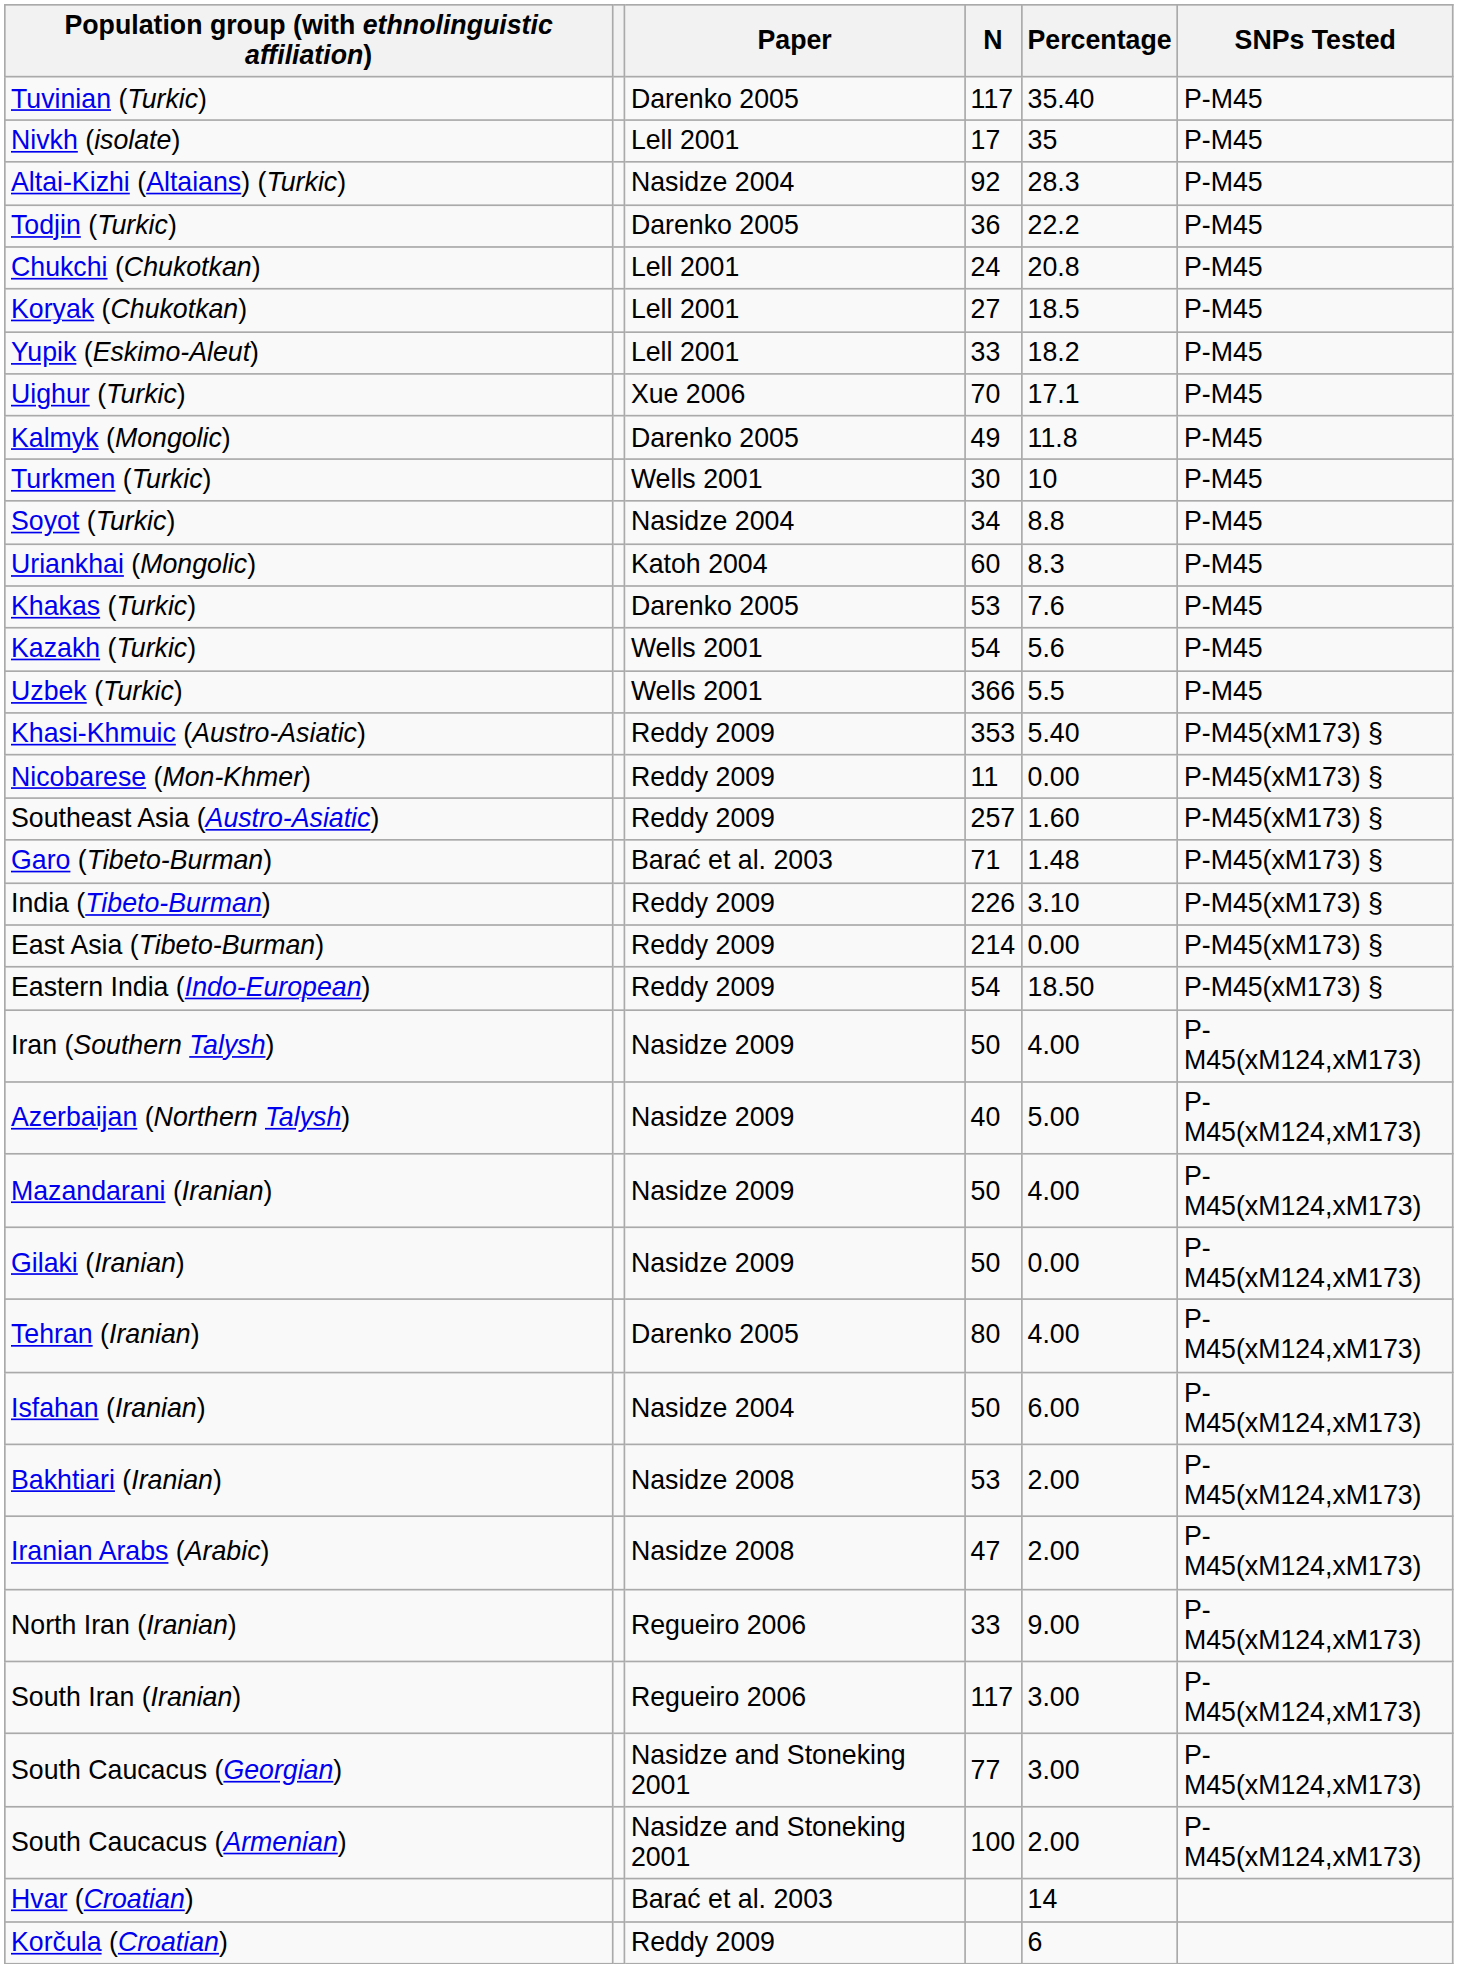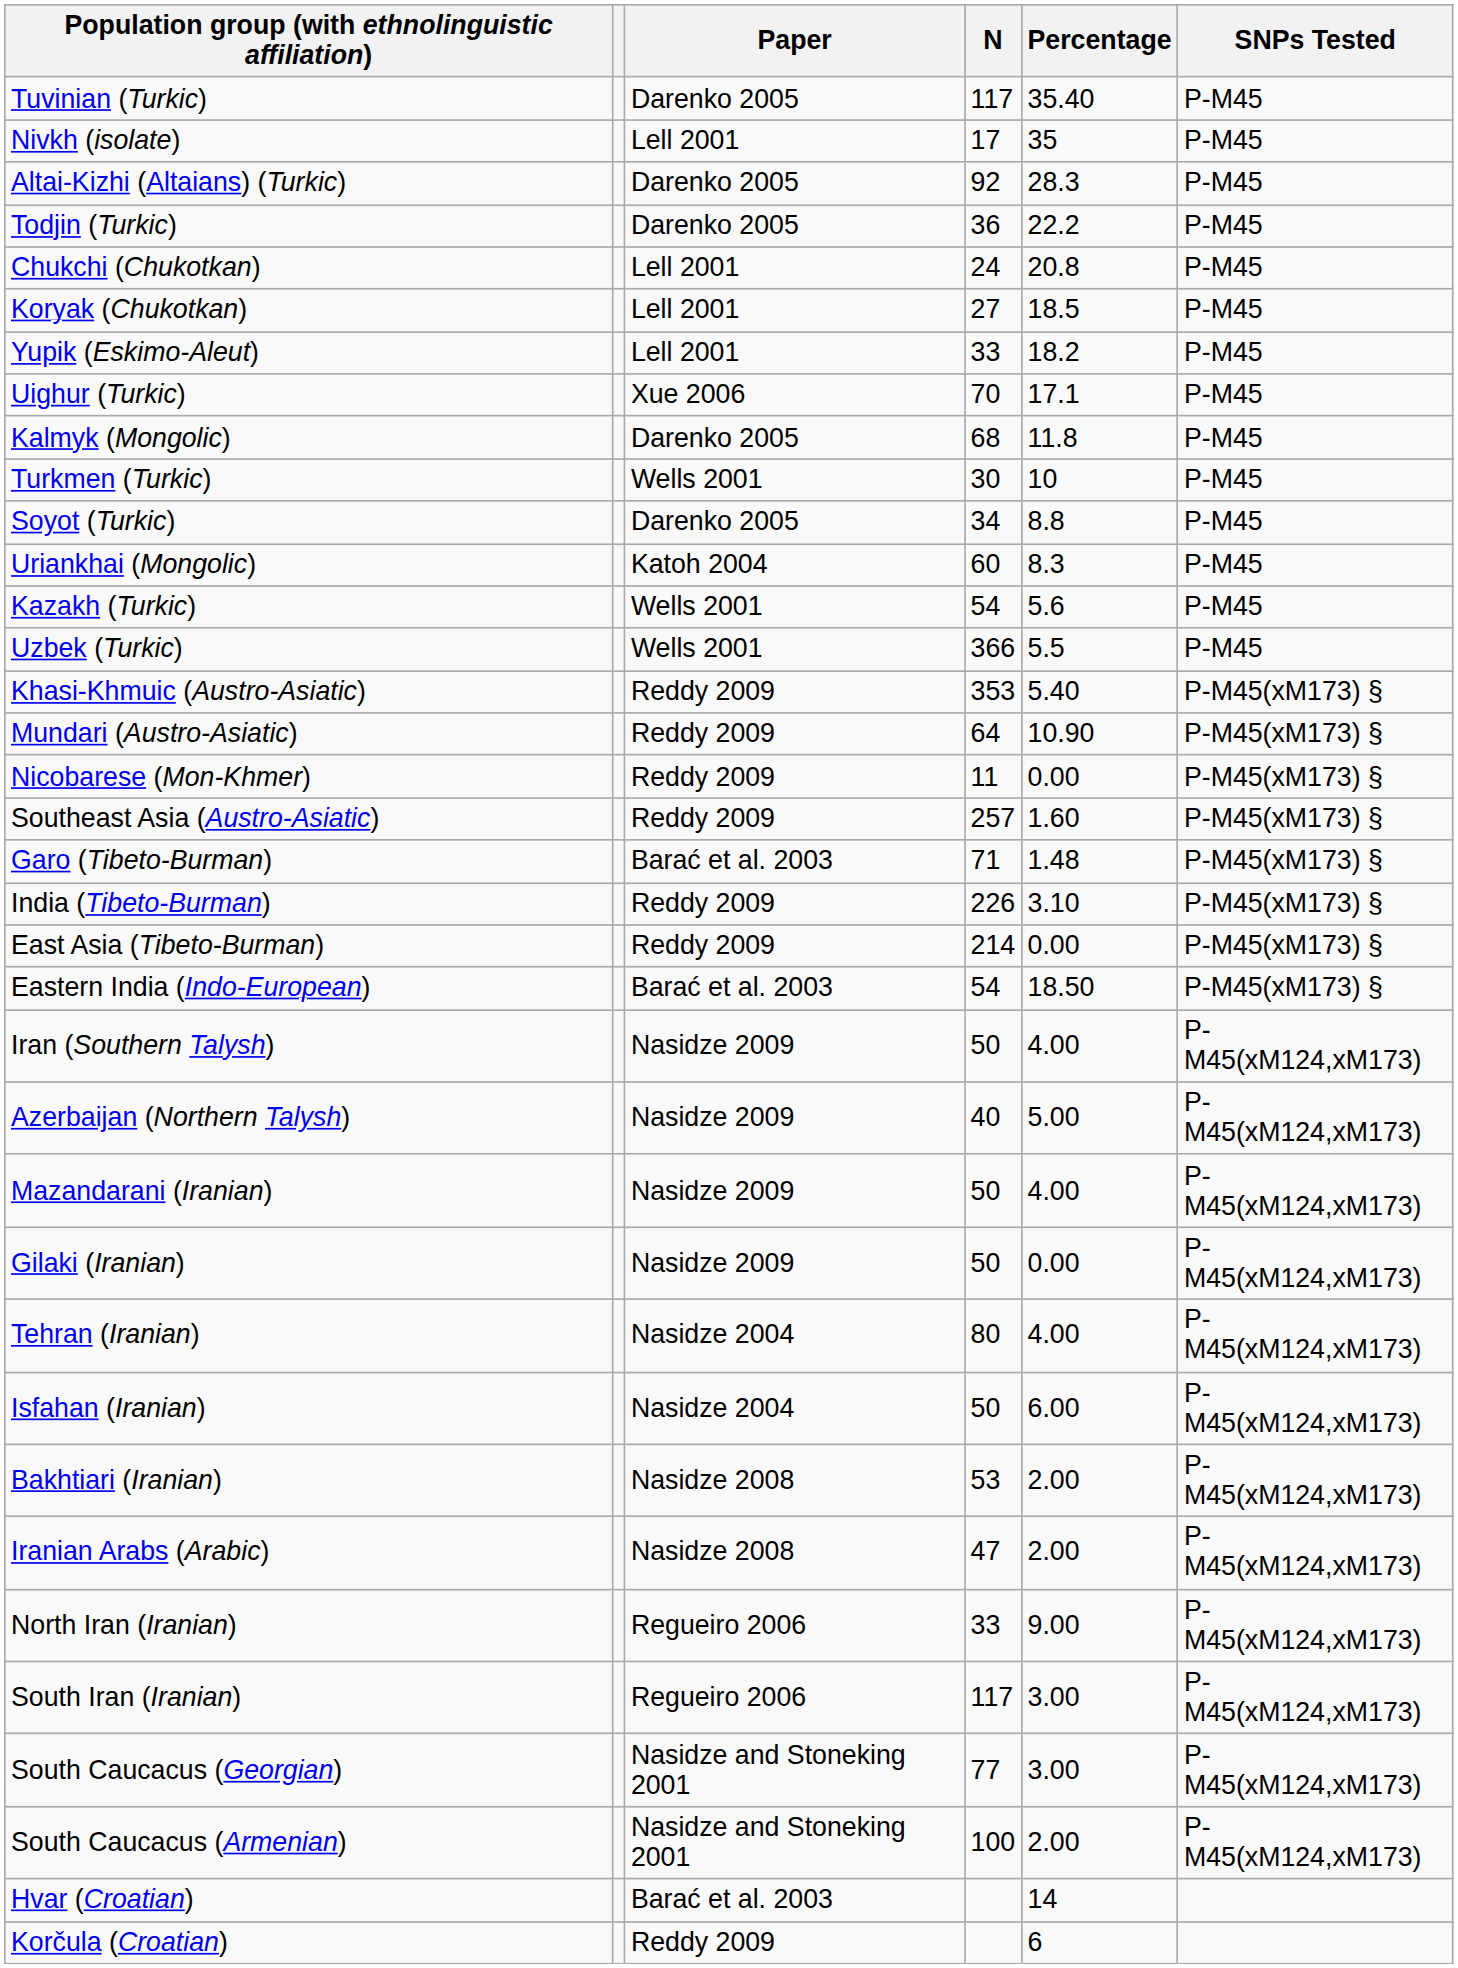Altai-Kizhi (Altaians) (Turkic) | Paper: Nasidze 2004 -> Darenko 2005
Kalmyk (Mongolic) | N: 49 -> 68
Soyot (Turkic) | Paper: Nasidze 2004 -> Darenko 2005
- row: Khakas (Turkic) | Darenko 2005 | 53 | 7.6 | P-M45
+ row: Mundari (Austro-Asiatic) | Reddy 2009 | 64 | 10.90 | P-M45(xM173) §
Eastern India (Indo-European) | Paper: Reddy 2009 -> Barać et al. 2003
Tehran (Iranian) | Paper: Darenko 2005 -> Nasidze 2004
